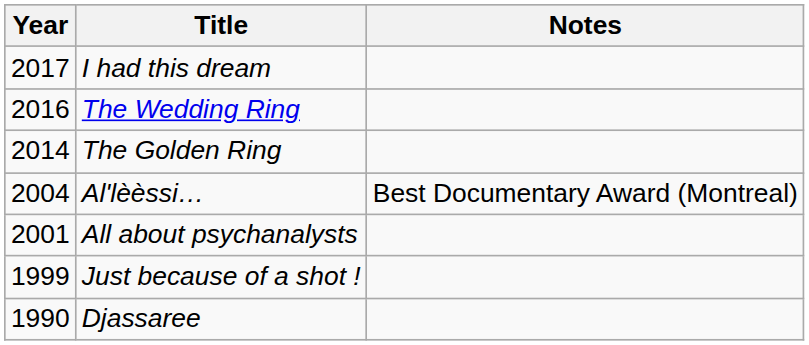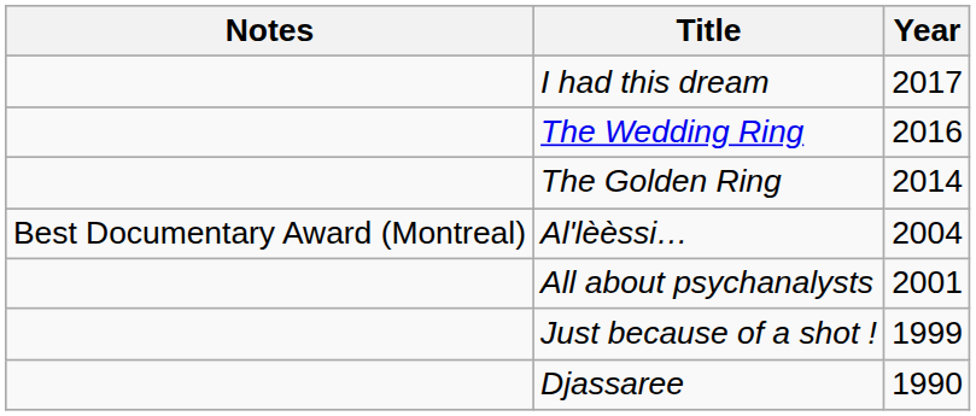columns swapped: Year <-> Notes
